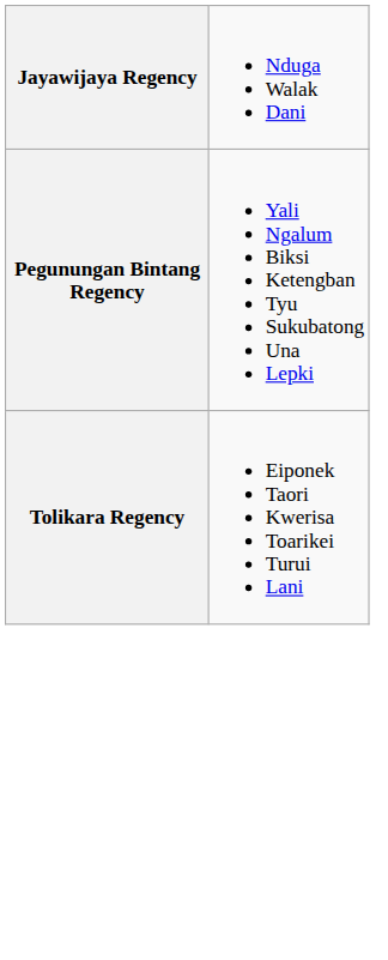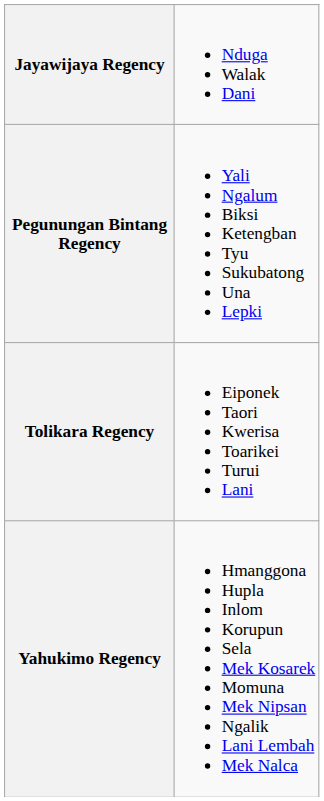+ row: Yahukimo Regency | Hmanggona Hupla Inlom Korupun Sela Mek Kosarek Momuna Mek Nipsan Ngalik Lani Lembah Mek Nalca
